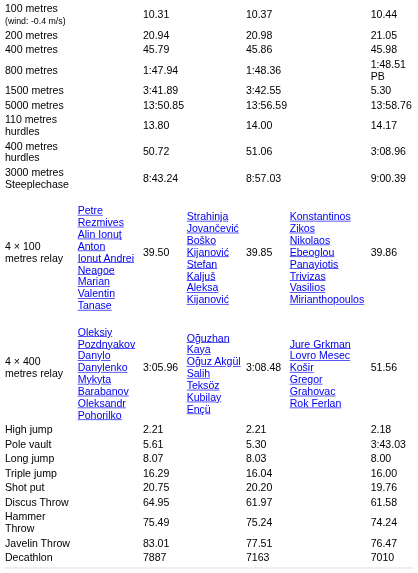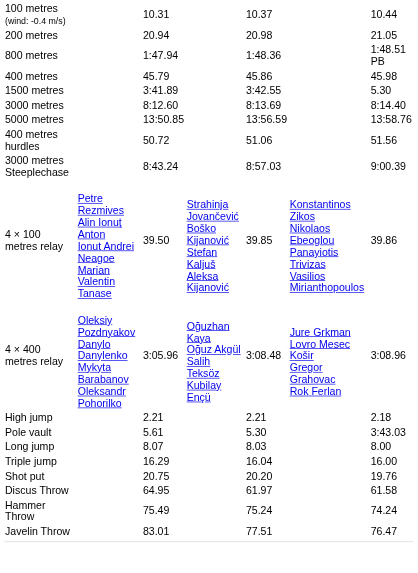rows swapped: 400 metres <-> 800 metres
+ row: 3000 metres | 8:12.60 | 8:13.69 | 8:14.40
- row: 110 metres hurdles | 13.80 | 14.00 | 14.17
400 metres hurdles | column 7: 3:08.96 -> 51.56
4 × 400 metres relay | column 7: 51.56 -> 3:08.96
- row: Decathlon | 7887 | 7163 | 7010
